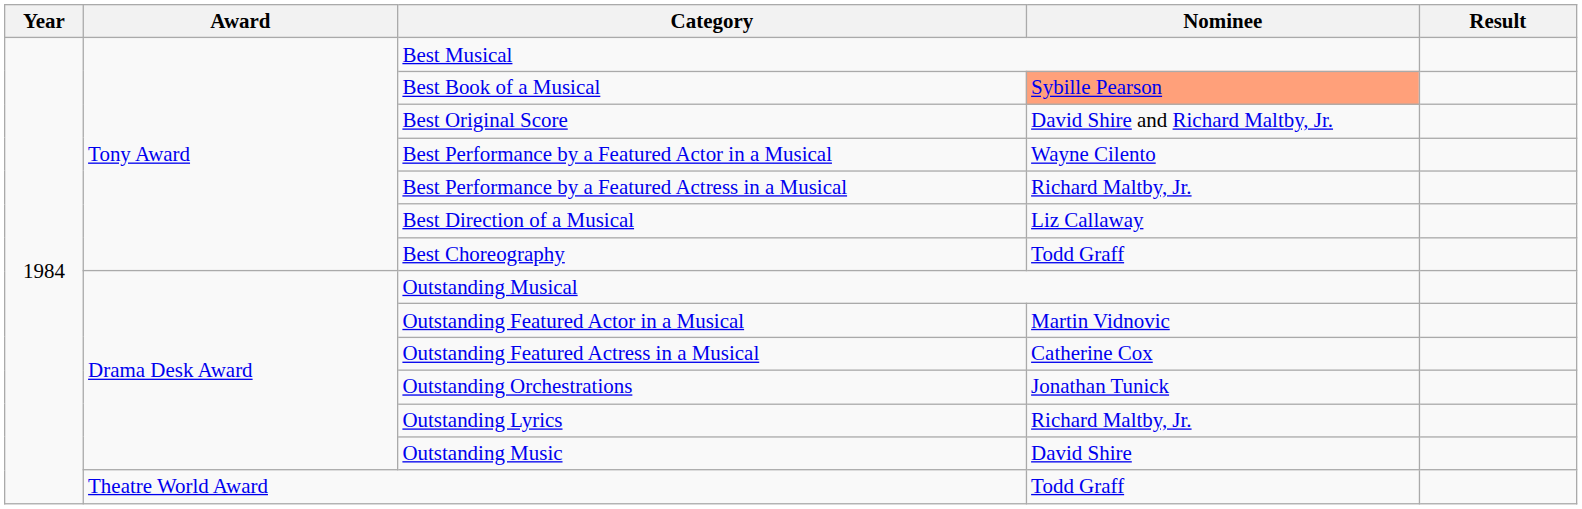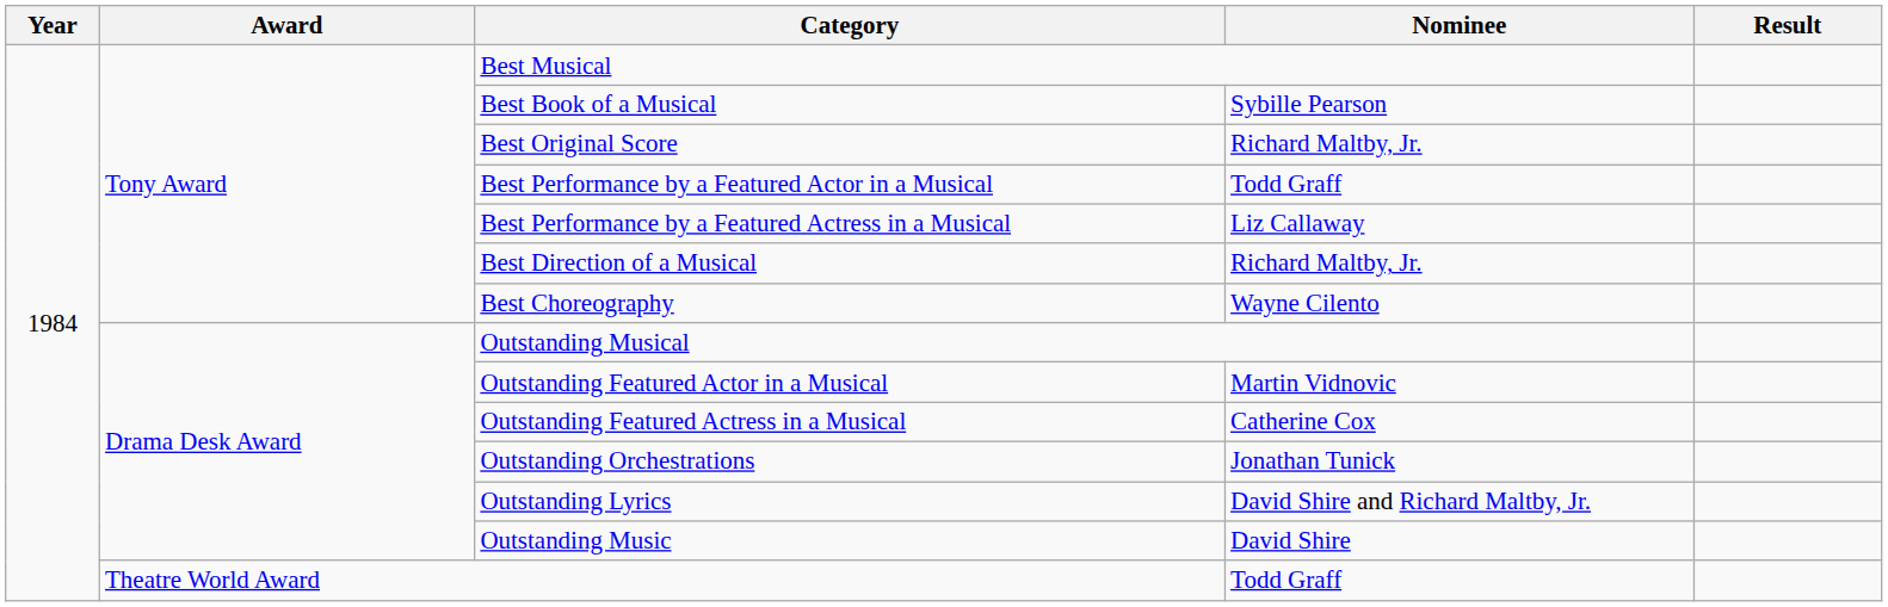Best Book of a Musical | Nominee: lightsalmon background -> no background
Best Original Score | Nominee: David Shire and Richard Maltby, Jr. -> Richard Maltby, Jr.
Best Performance by a Featured Actor in a Musical | Nominee: Wayne Cilento -> Todd Graff
Best Performance by a Featured Actress in a Musical | Nominee: Richard Maltby, Jr. -> Liz Callaway
Best Direction of a Musical | Nominee: Liz Callaway -> Richard Maltby, Jr.
Best Choreography | Nominee: Todd Graff -> Wayne Cilento
Outstanding Lyrics | Nominee: Richard Maltby, Jr. -> David Shire and Richard Maltby, Jr.
